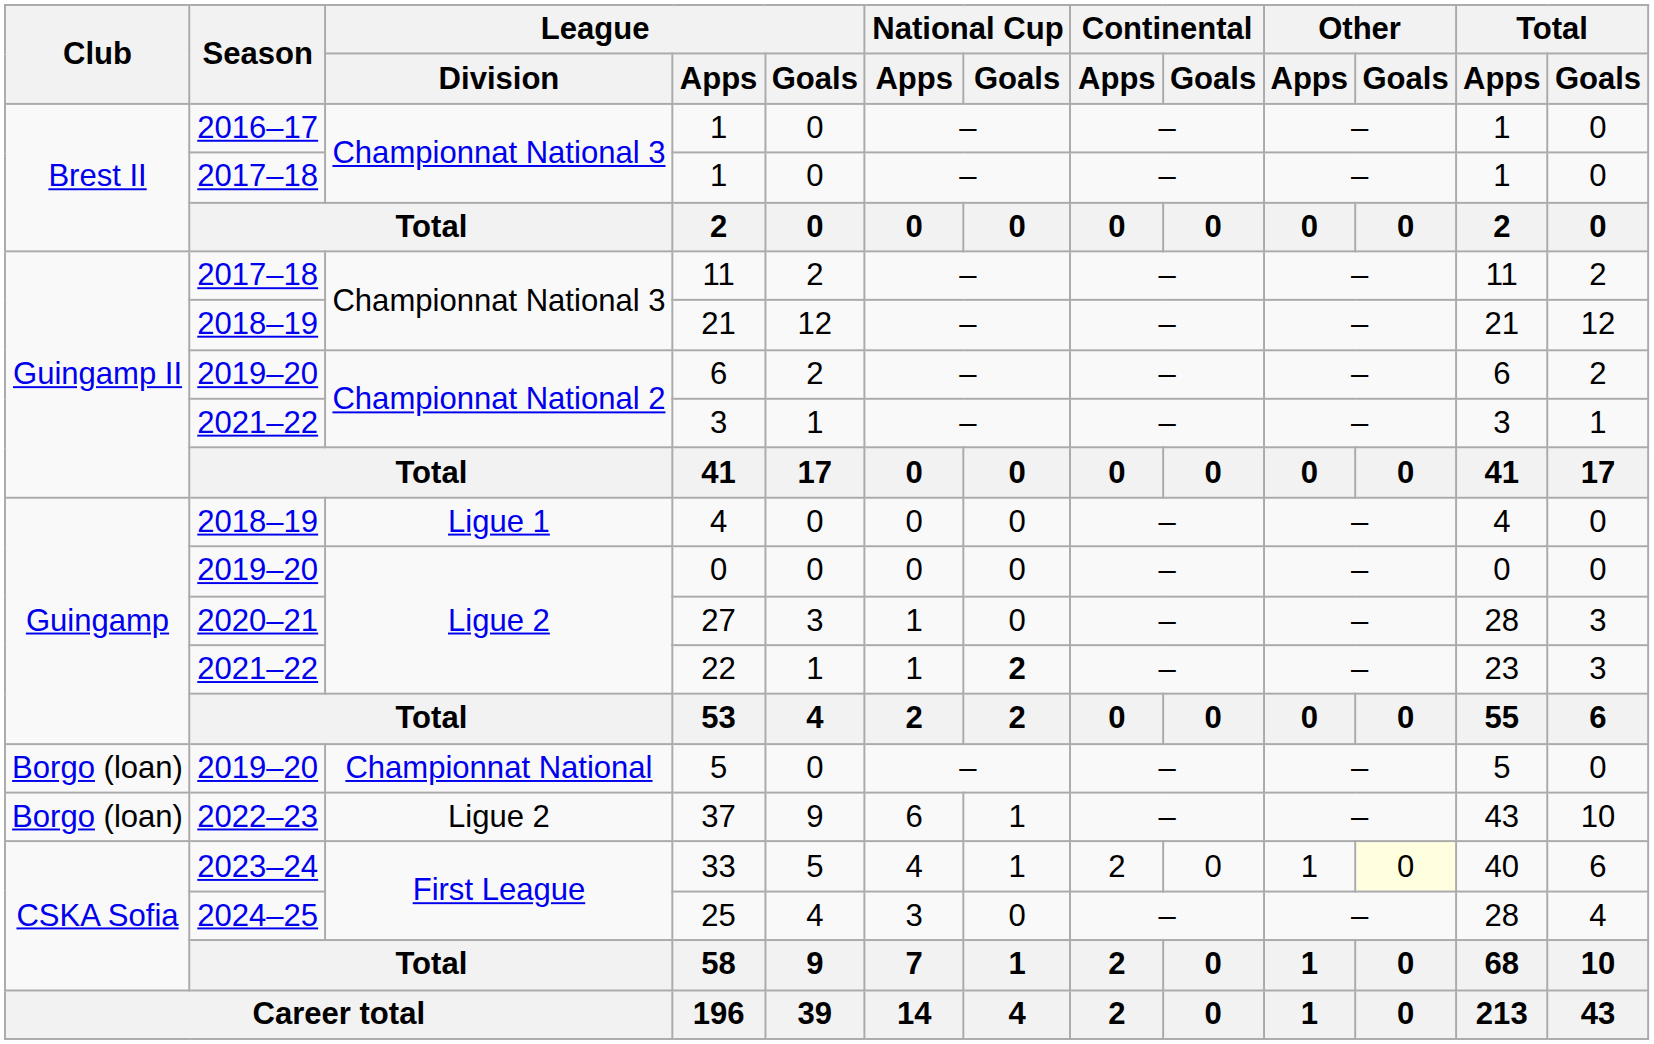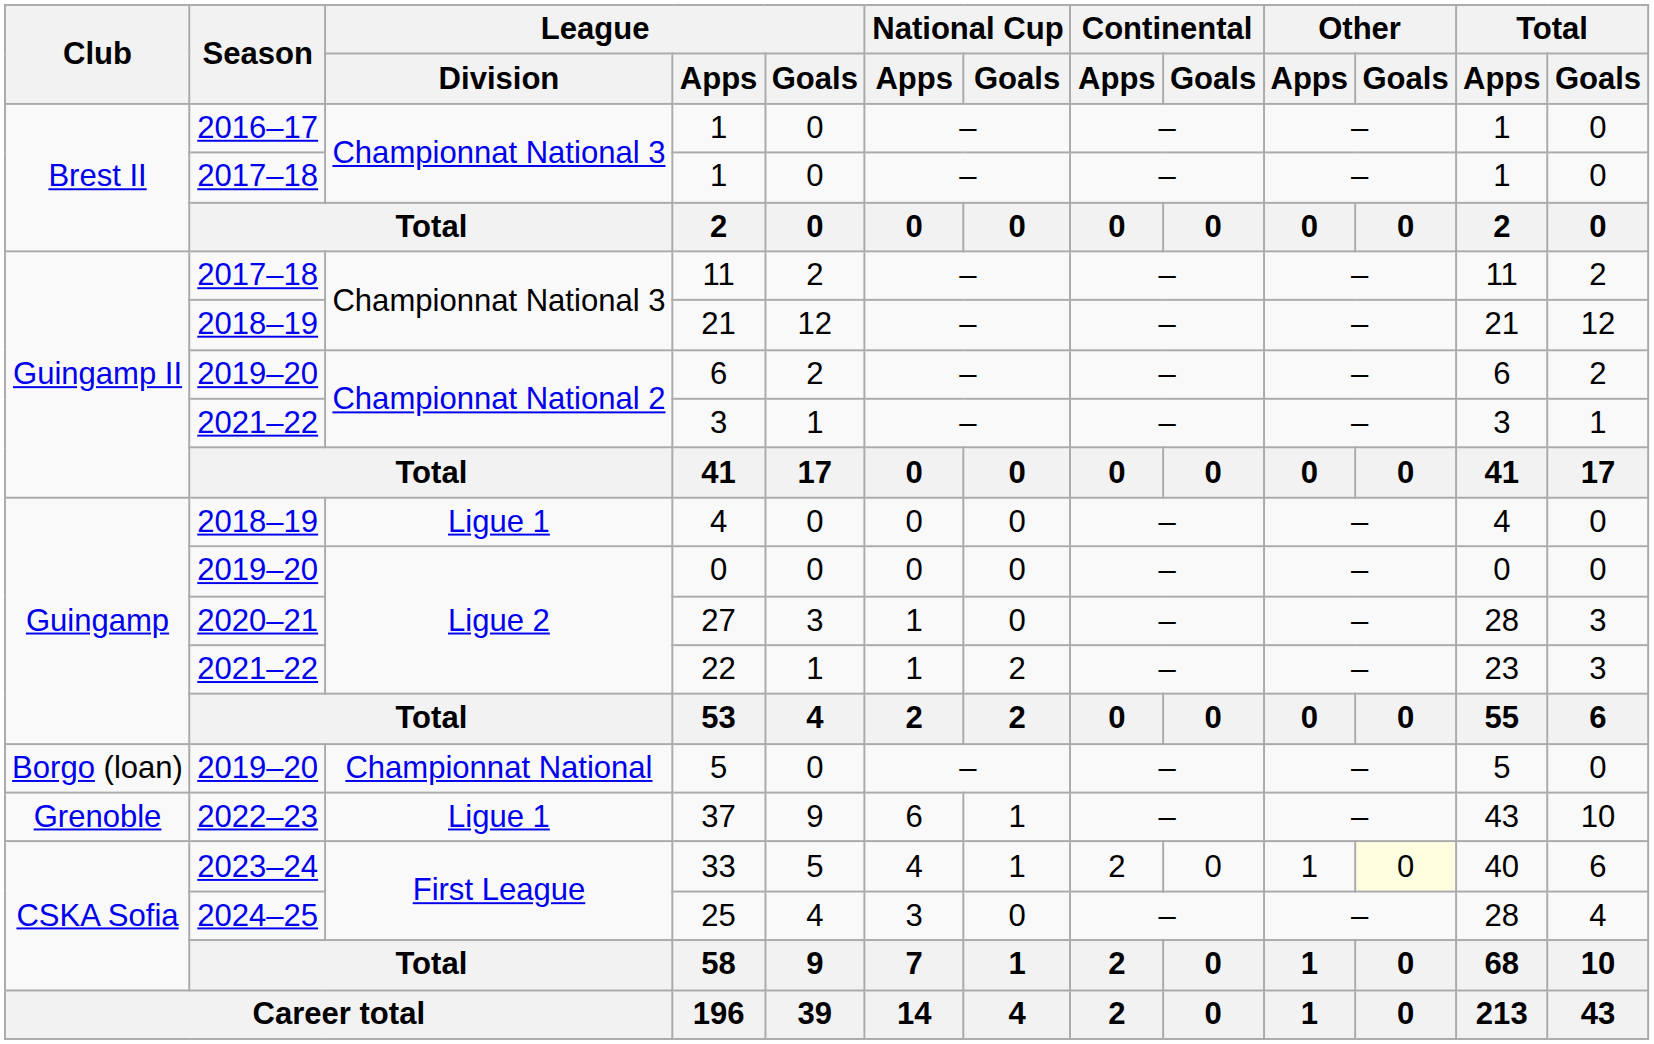22 | National Cup / Goals: bold -> normal
37 | Club: Borgo (loan) -> Grenoble
37 | League / Division: Ligue 2 -> Ligue 1
